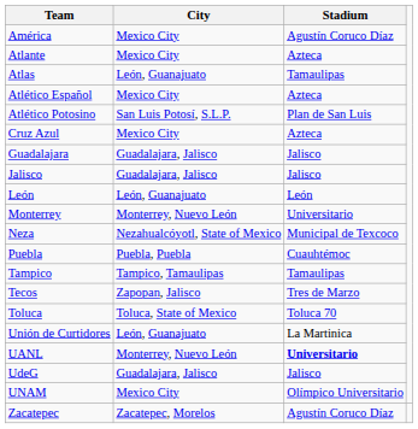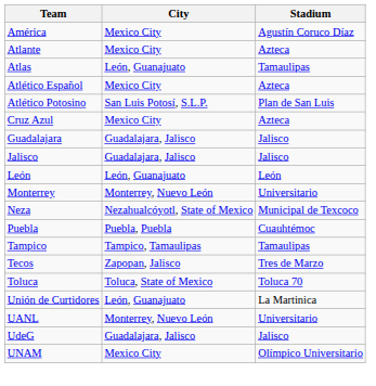UANL | Stadium: bold -> normal
- row: Zacatepec | Zacatepec, Morelos | Agustín Coruco Díaz
